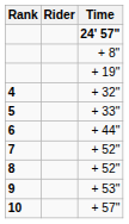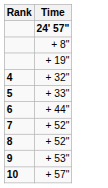- column: Rider
